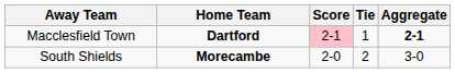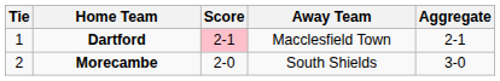columns swapped: Tie <-> Away Team
Dartford | Aggregate: bold -> normal
